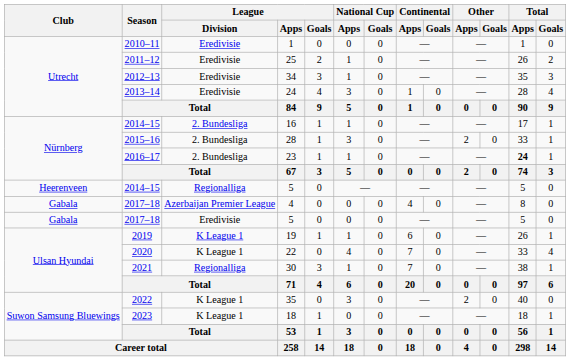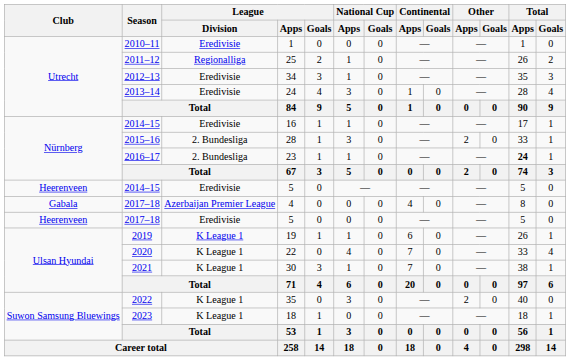25 | League / Division: Eredivisie -> Regionalliga
16 | League / Division: 2. Bundesliga -> Eredivisie
2014–15 / 5 | League / Division: Regionalliga -> Eredivisie
2017–18 / 5 | Club: Gabala -> Heerenveen
30 | League / Division: Regionalliga -> K League 1
